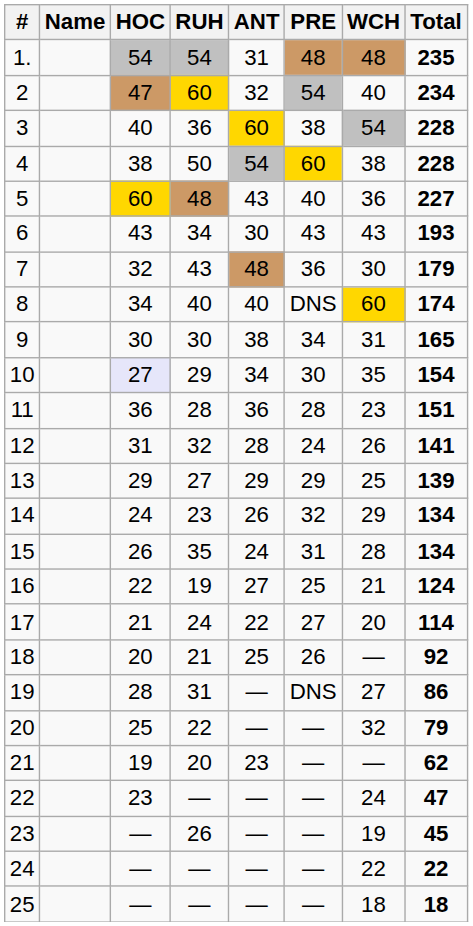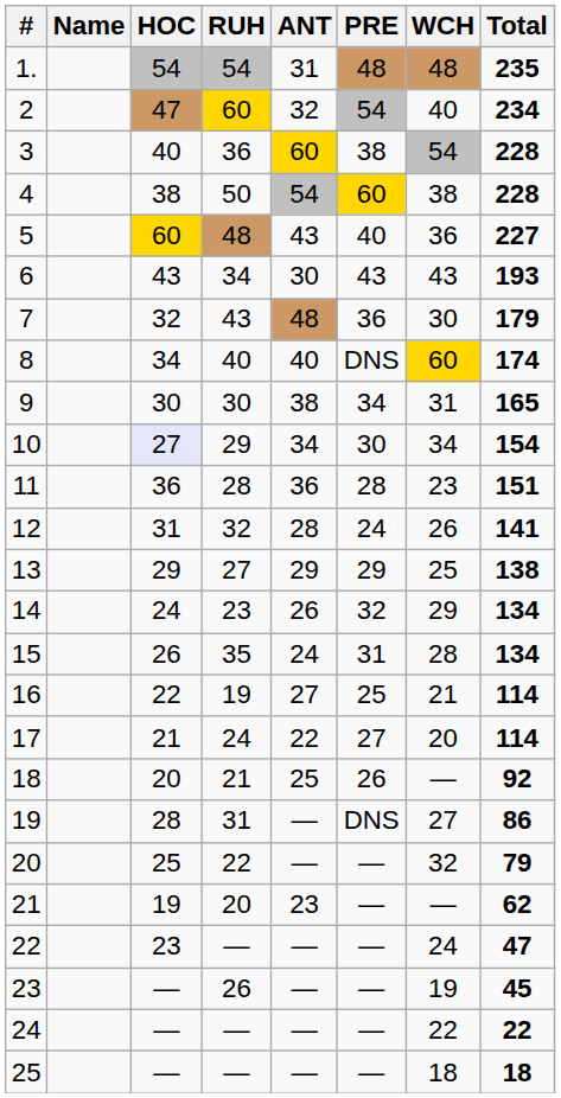10 | WCH: 35 -> 34
13 | Total: 139 -> 138
16 | Total: 124 -> 114
